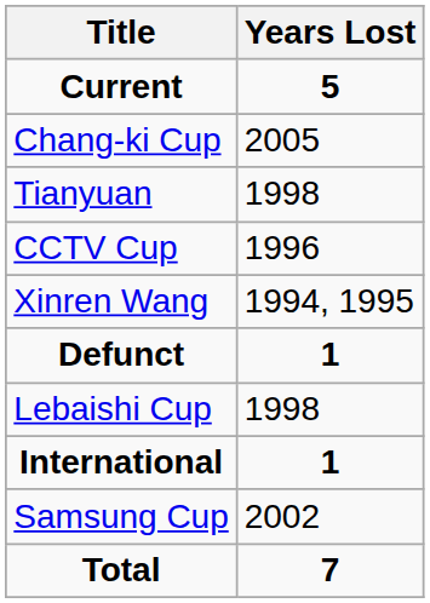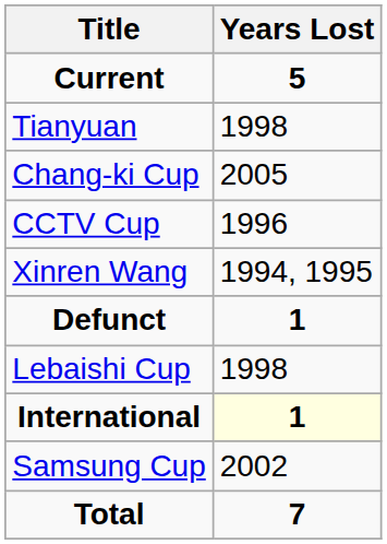rows swapped: Tianyuan <-> Chang-ki Cup
International | Years Lost: no background -> lightyellow background
